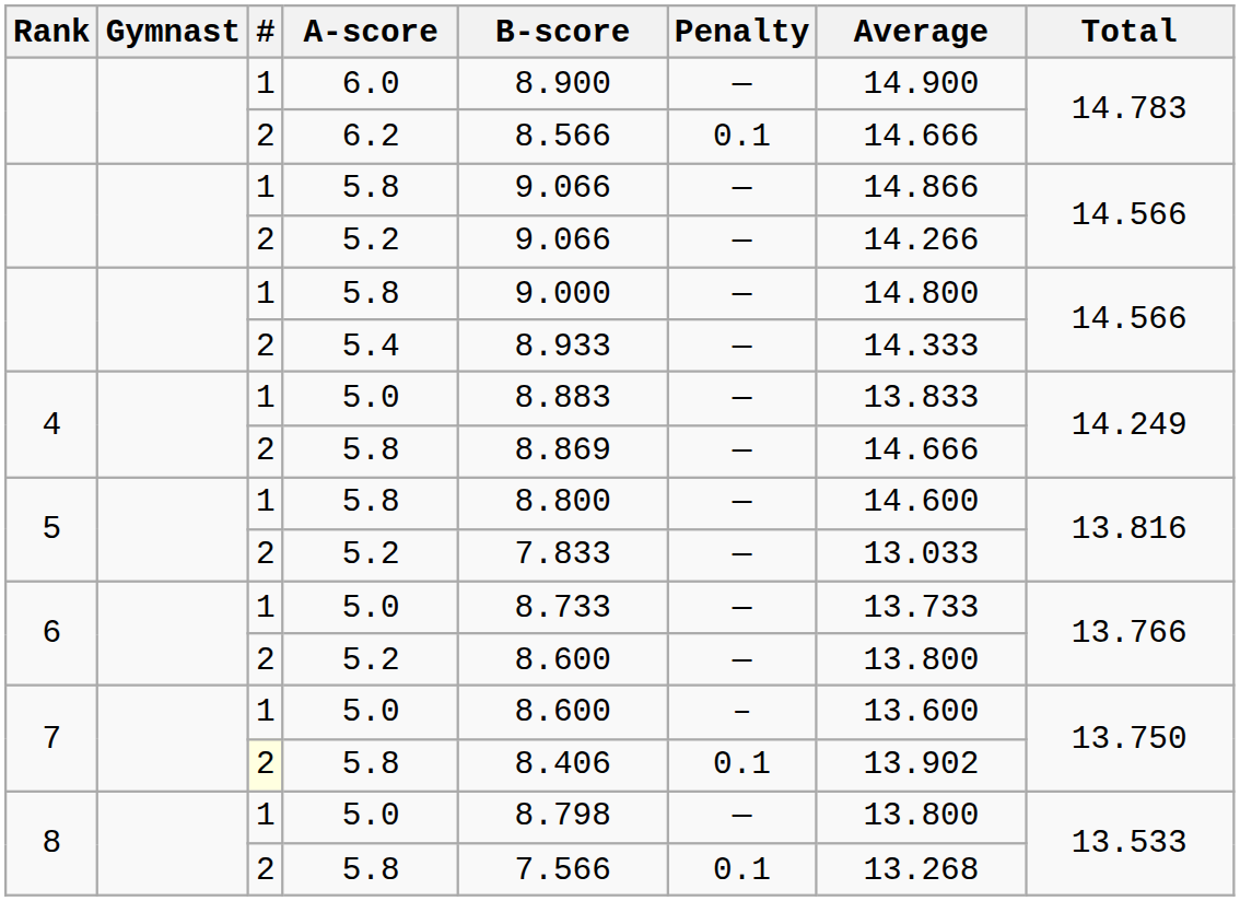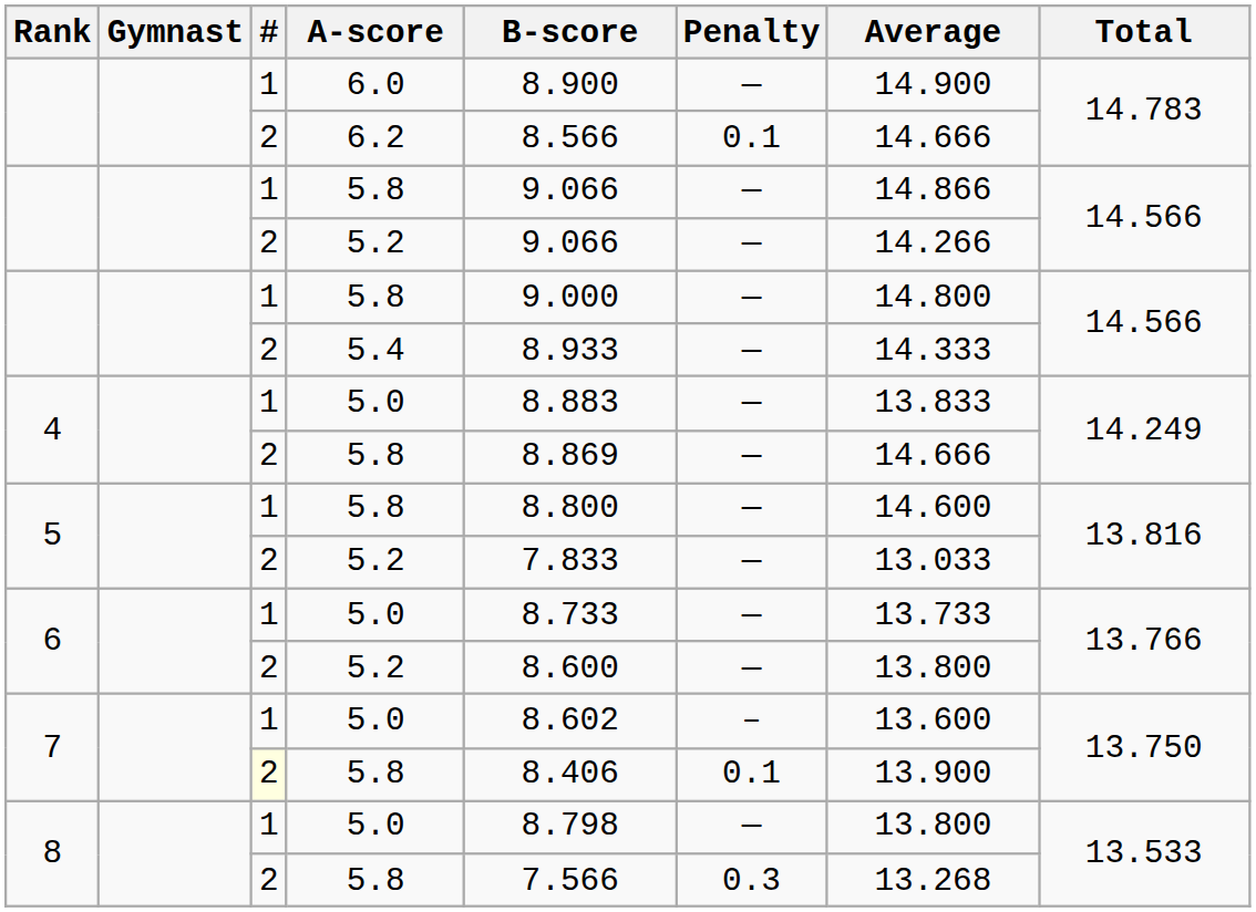7 / 5.0 | B-score: 8.600 -> 8.602
7 / 5.8 | Average: 13.902 -> 13.900
8 / 5.8 | Penalty: 0.1 -> 0.3
